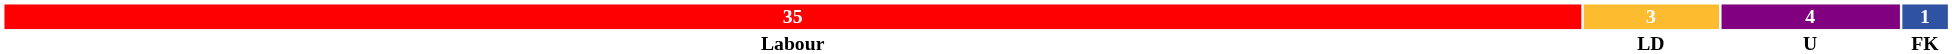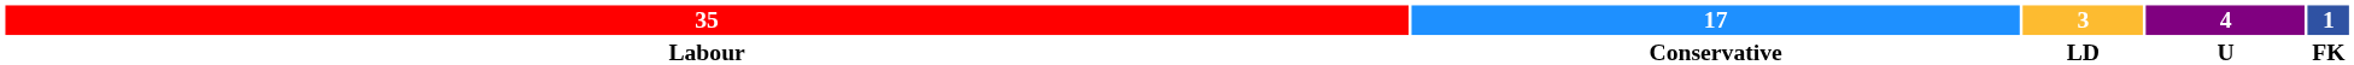+ column: 17 | Conservative
